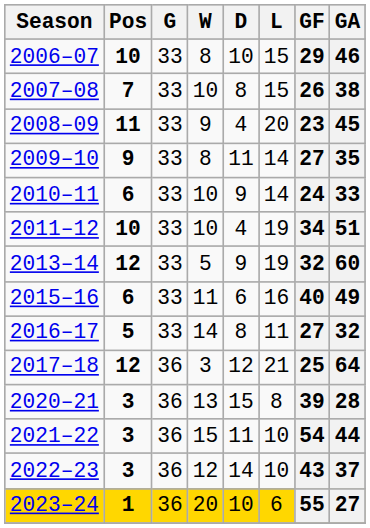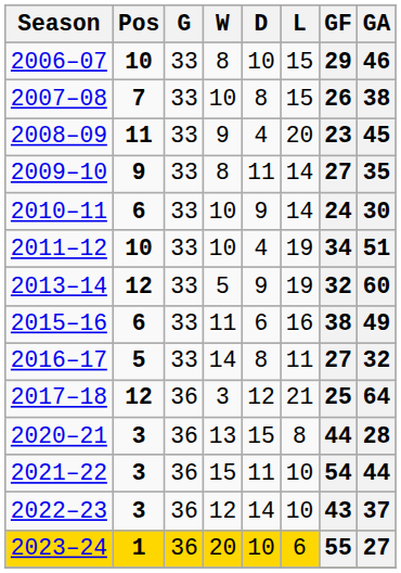2010–11 | GA: 33 -> 30
2015–16 | GF: 40 -> 38
2020–21 | GF: 39 -> 44
